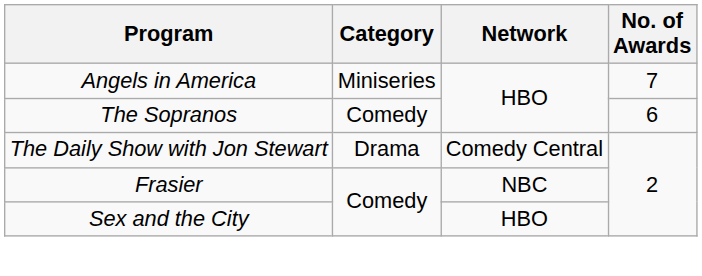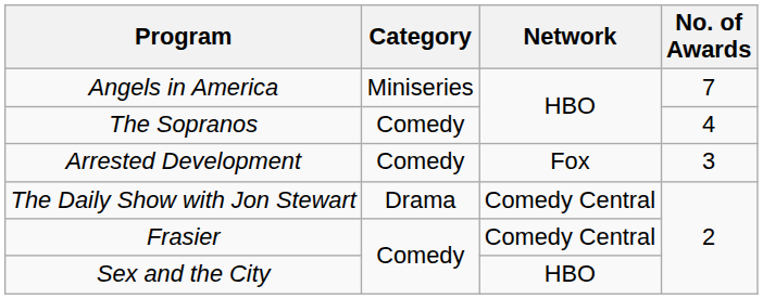The Sopranos | No. of Awards: 6 -> 4
+ row: Arrested Development | Comedy | Fox | 3
Frasier | Network: NBC -> Comedy Central
